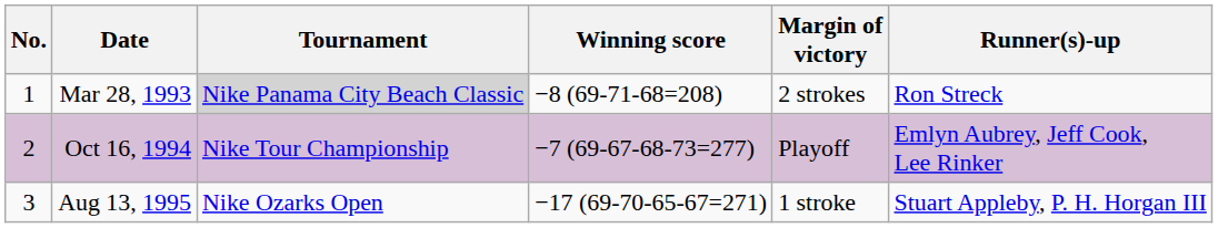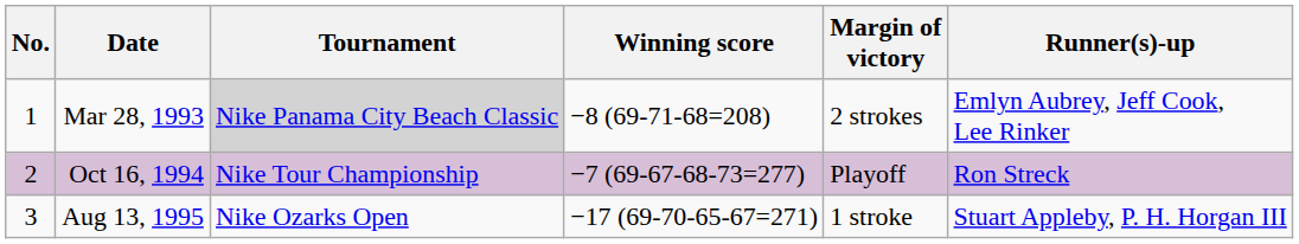Mar 28, 1993 | Runner(s)-up: Ron Streck -> Emlyn Aubrey, Jeff Cook, Lee Rinker
Oct 16, 1994 | Runner(s)-up: Emlyn Aubrey, Jeff Cook, Lee Rinker -> Ron Streck
